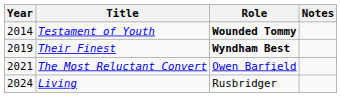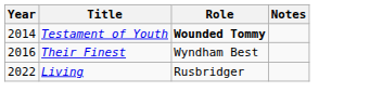Their Finest | Year: 2019 -> 2016
Their Finest | Role: bold -> normal
- row: 2021 | The Most Reluctant Convert | Owen Barfield
Living | Year: 2024 -> 2022
